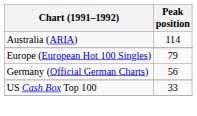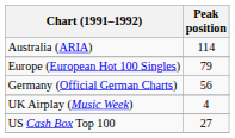+ row: UK Airplay (Music Week) | 4
US Cash Box Top 100 | Peak position: 33 -> 27
